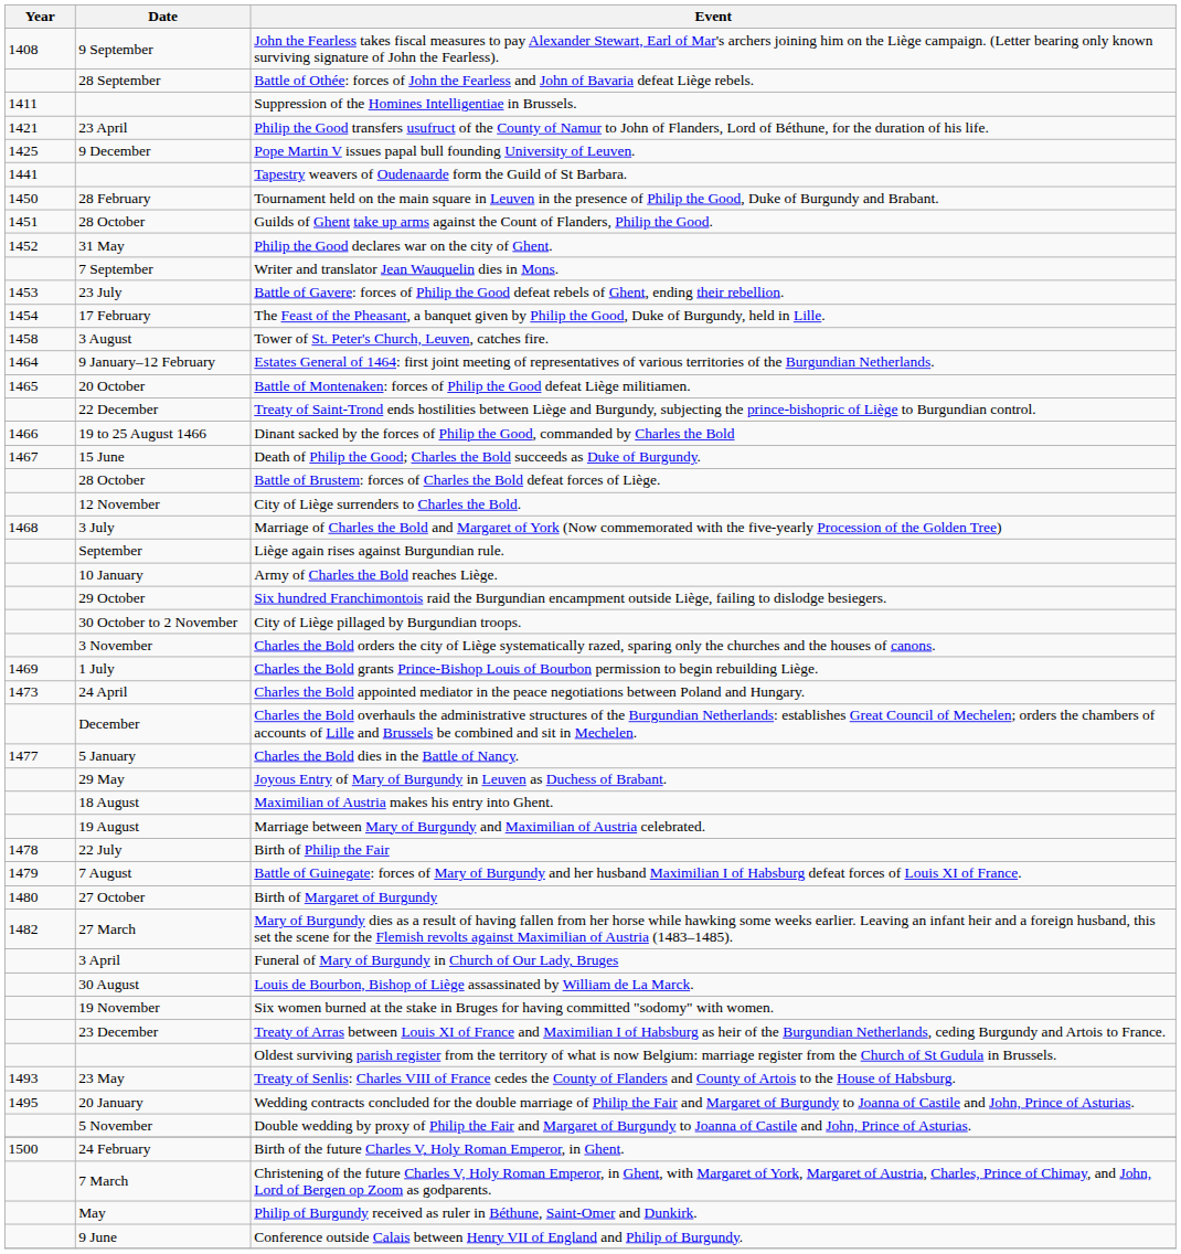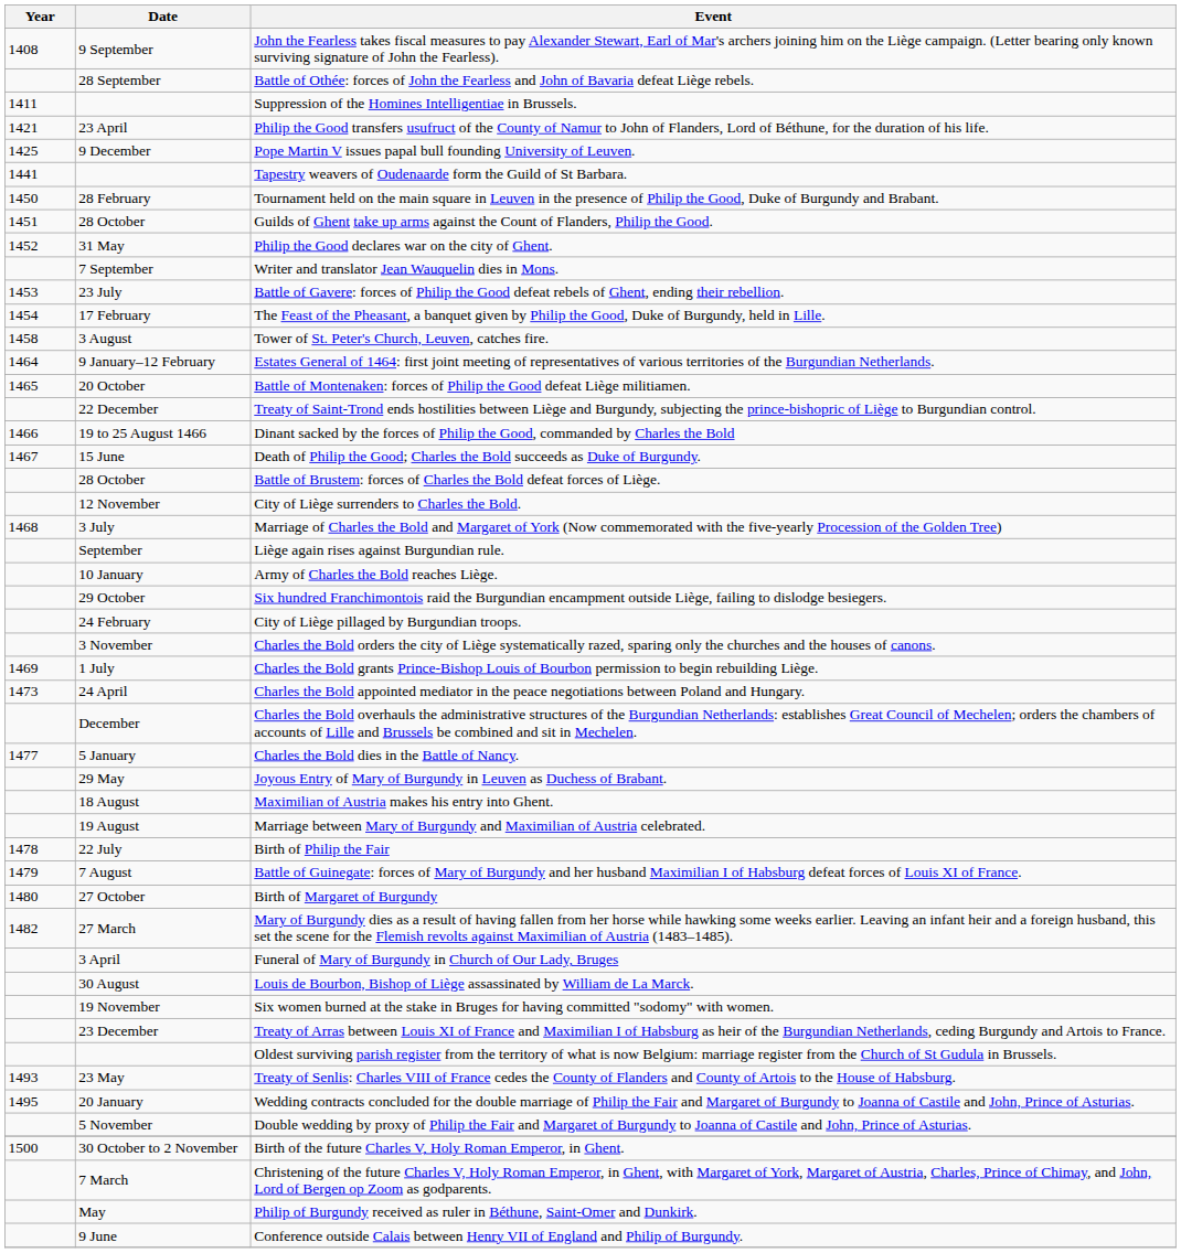City of Liège pillaged by Burgundian troops. | Date: 30 October to 2 November -> 24 February
Birth of the future Charles V, Holy Roman Emperor, in Ghent. | Date: 24 February -> 30 October to 2 November
